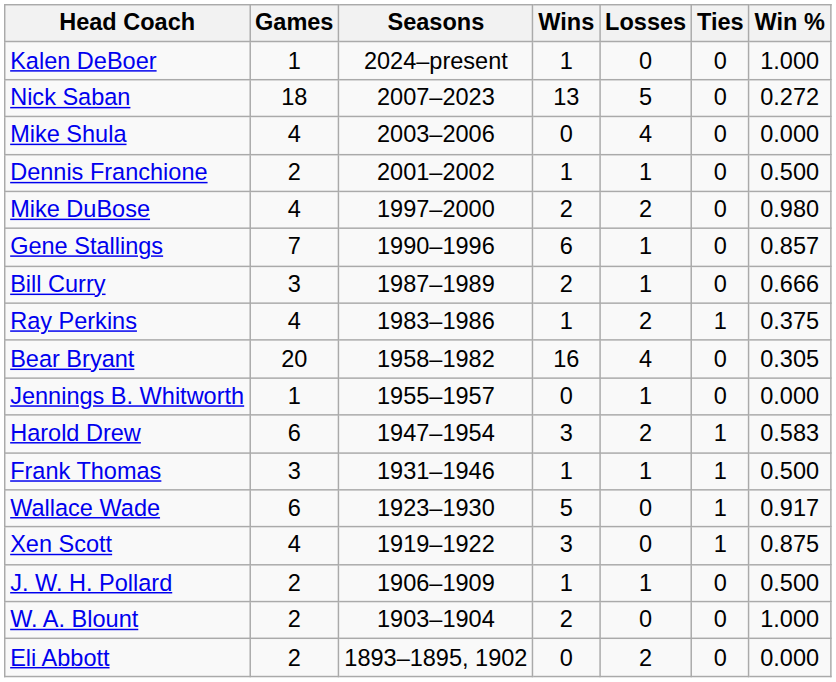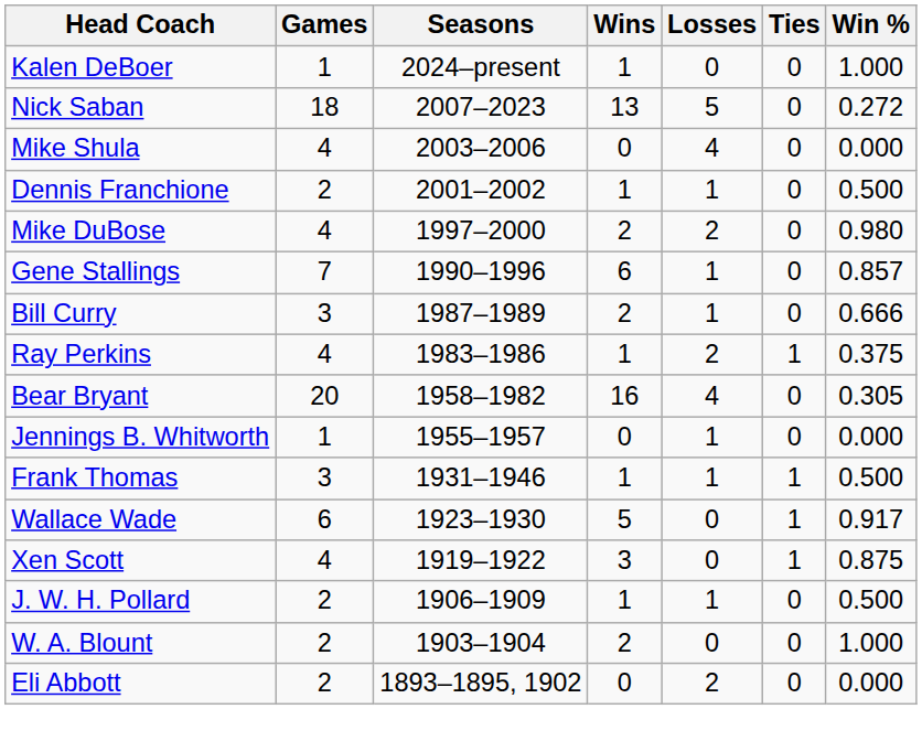- row: Harold Drew | 6 | 1947–1954 | 3 | 2 | 1 | 0.583
